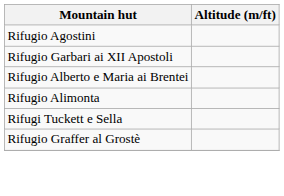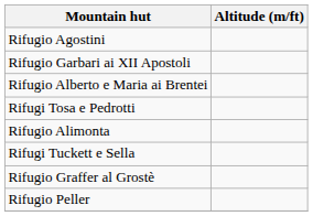+ row: Rifugi Tosa e Pedrotti
+ row: Rifugio Peller
